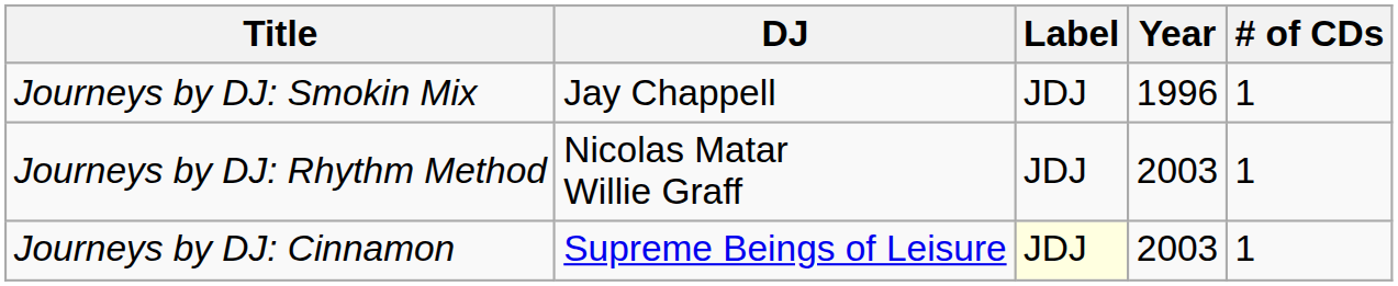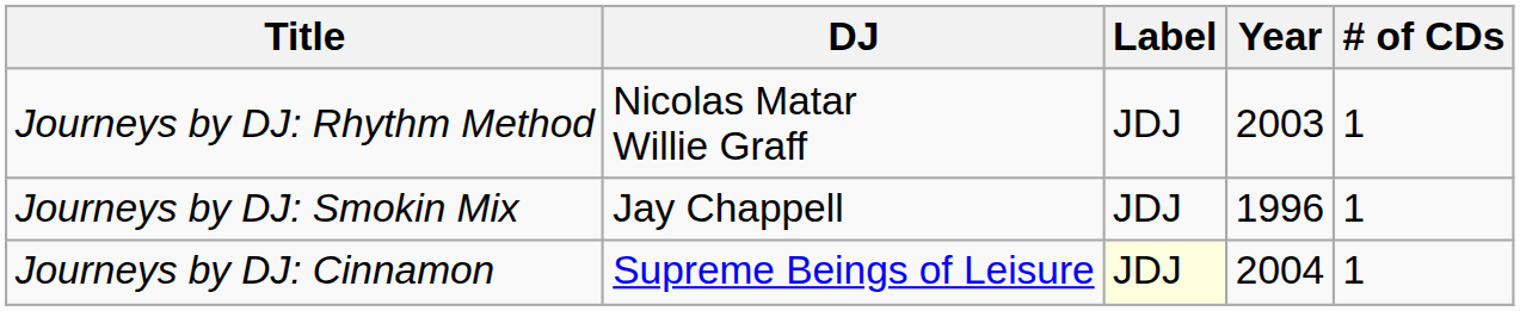rows swapped: Journeys by DJ: Smokin Mix <-> Journeys by DJ: Rhythm Method
Journeys by DJ: Cinnamon | Year: 2003 -> 2004
